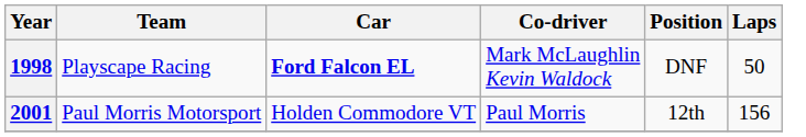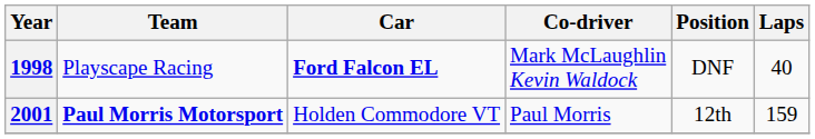1998 | Laps: 50 -> 40
2001 | Team: normal -> bold
2001 | Laps: 156 -> 159
